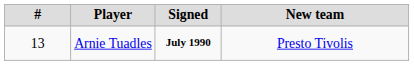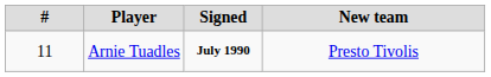Arnie Tuadles | #: 13 -> 11
